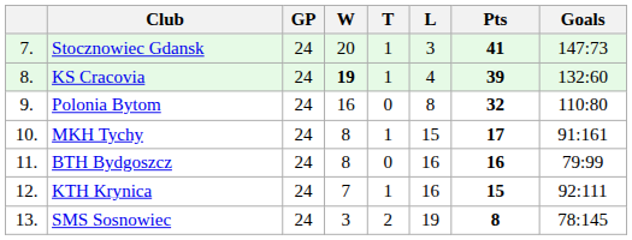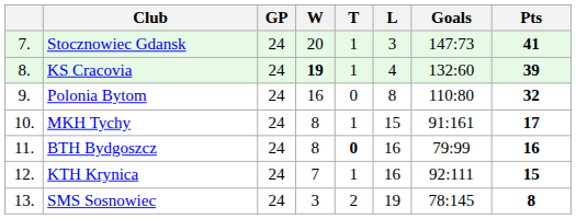columns swapped: Goals <-> Pts
BTH Bydgoszcz | T: normal -> bold
